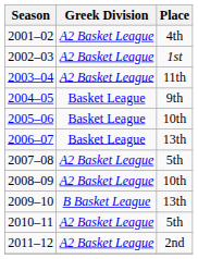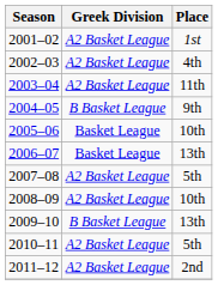2001–02 | Place: 4th -> 1st
2002–03 | Place: 1st -> 4th
2004–05 | Greek Division: Basket League -> B Basket League
